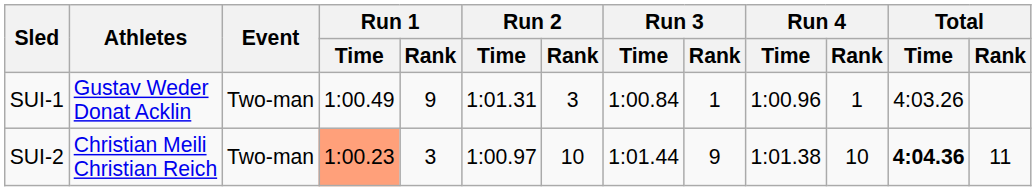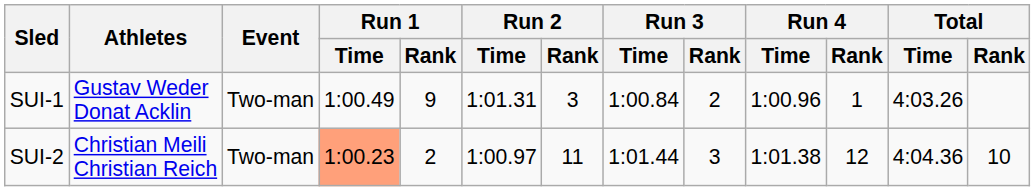SUI-1 | Run 3 / Rank: 1 -> 2
SUI-2 | Run 1 / Rank: 3 -> 2
SUI-2 | Run 2 / Rank: 10 -> 11
SUI-2 | Run 3 / Rank: 9 -> 3
SUI-2 | Run 4 / Rank: 10 -> 12
SUI-2 | Total / Time: bold -> normal
SUI-2 | Total / Rank: 11 -> 10
